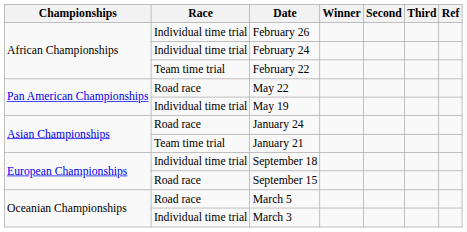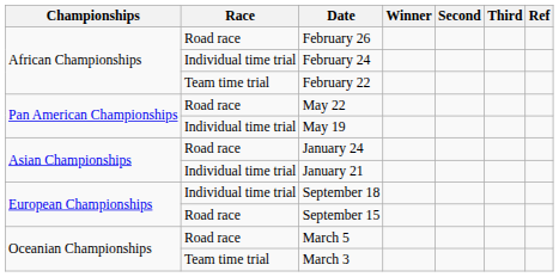February 26 | Race: Individual time trial -> Road race
January 21 | Race: Team time trial -> Individual time trial
March 3 | Race: Individual time trial -> Team time trial
